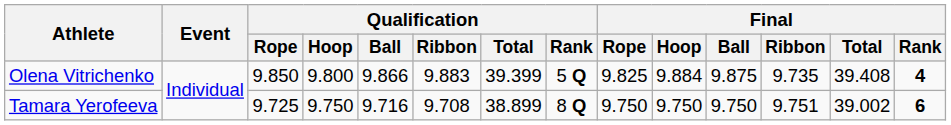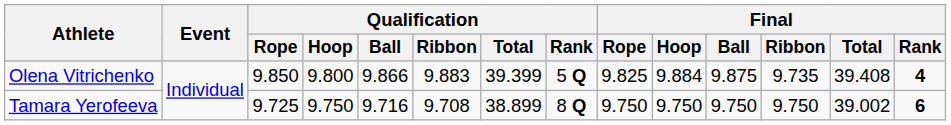Tamara Yerofeeva | Final / Ribbon: 9.751 -> 9.750
